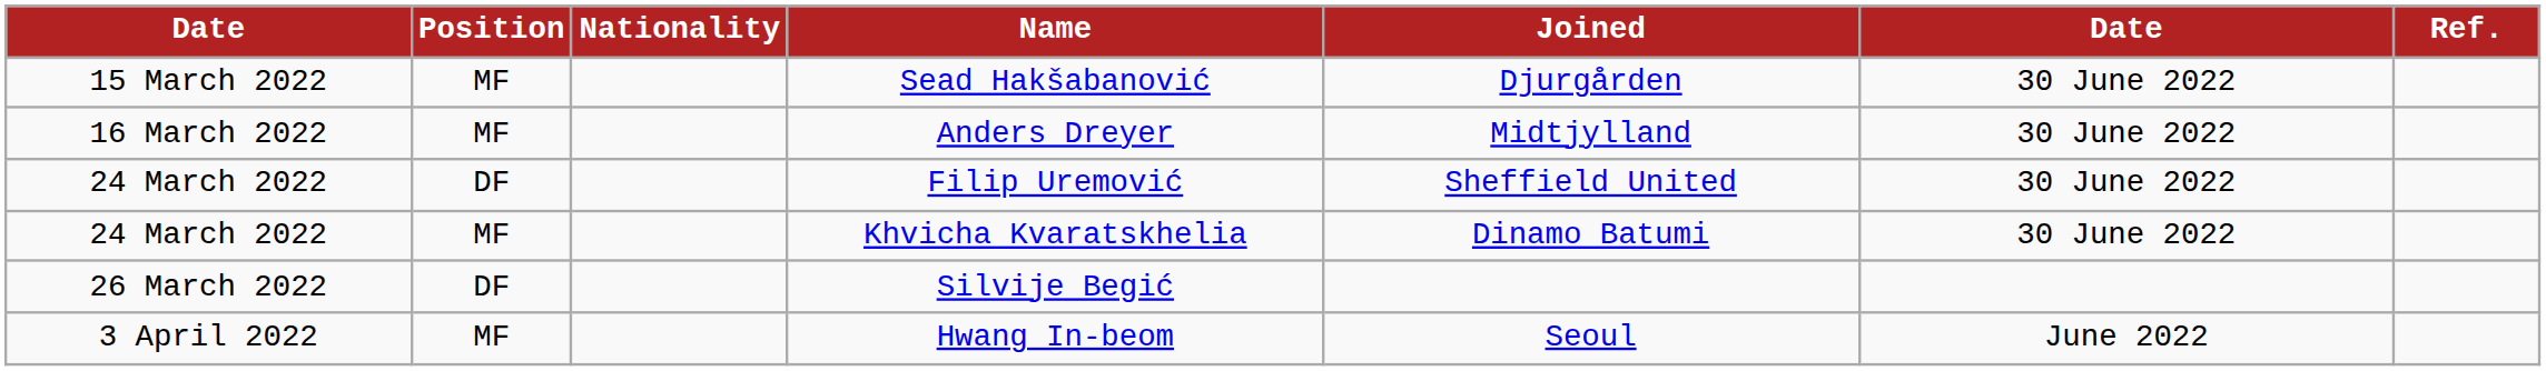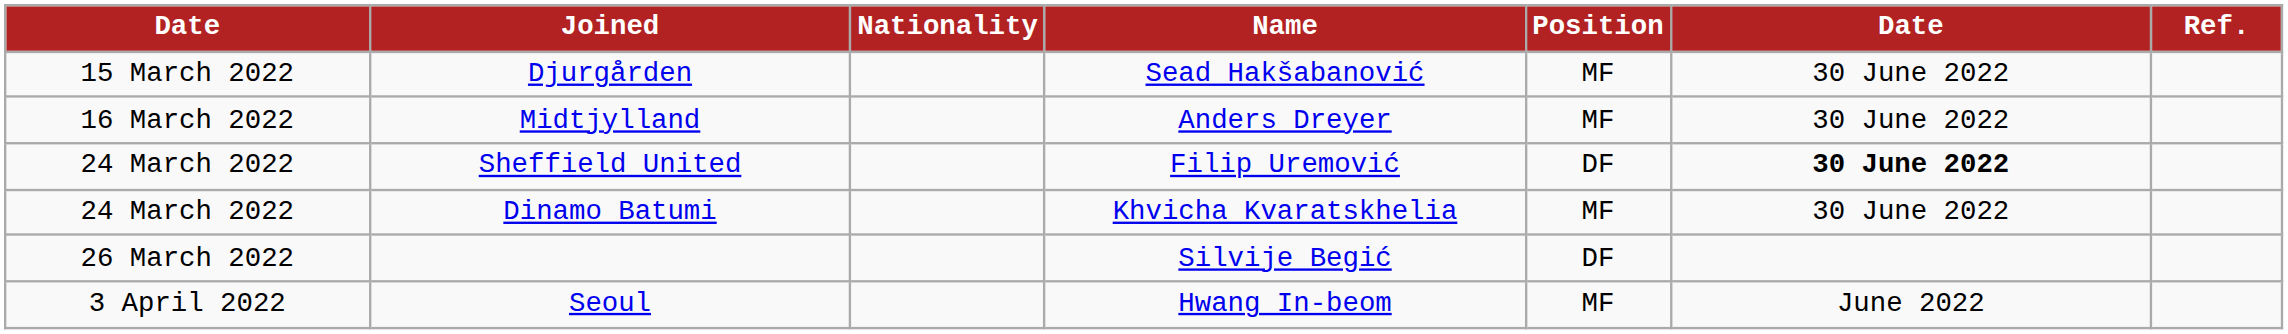columns swapped: Position <-> Joined
Filip Uremović | column 6: normal -> bold
